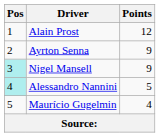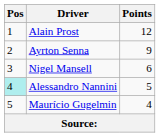Nigel Mansell | Pos: paleturquoise background -> no background
Nigel Mansell | Points: 9 -> 6
